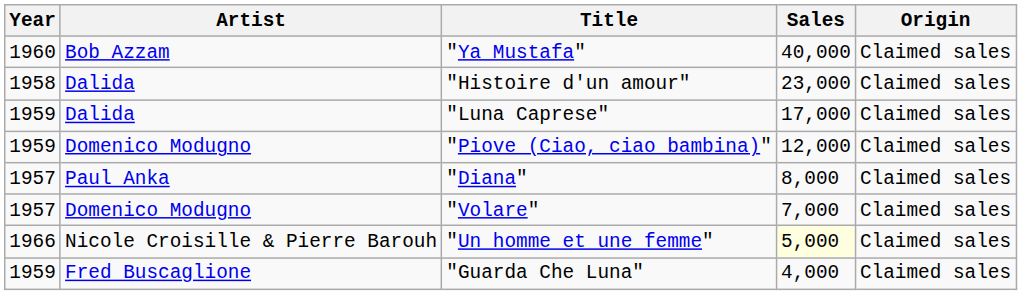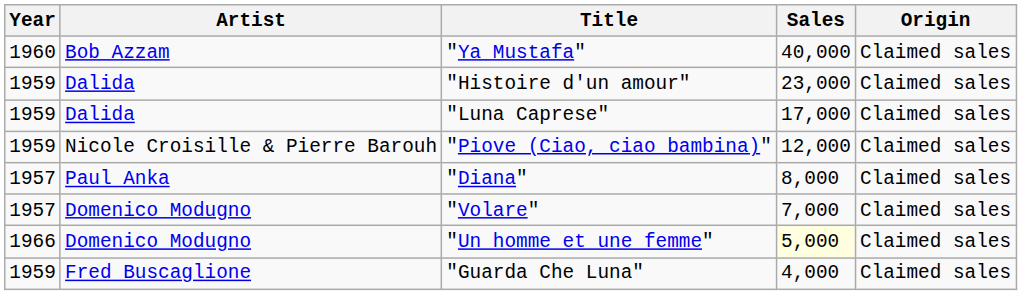"Histoire d'un amour" | Year: 1958 -> 1959
"Piove (Ciao, ciao bambina)" | Artist: Domenico Modugno -> Nicole Croisille & Pierre Barouh
"Un homme et une femme" | Artist: Nicole Croisille & Pierre Barouh -> Domenico Modugno
